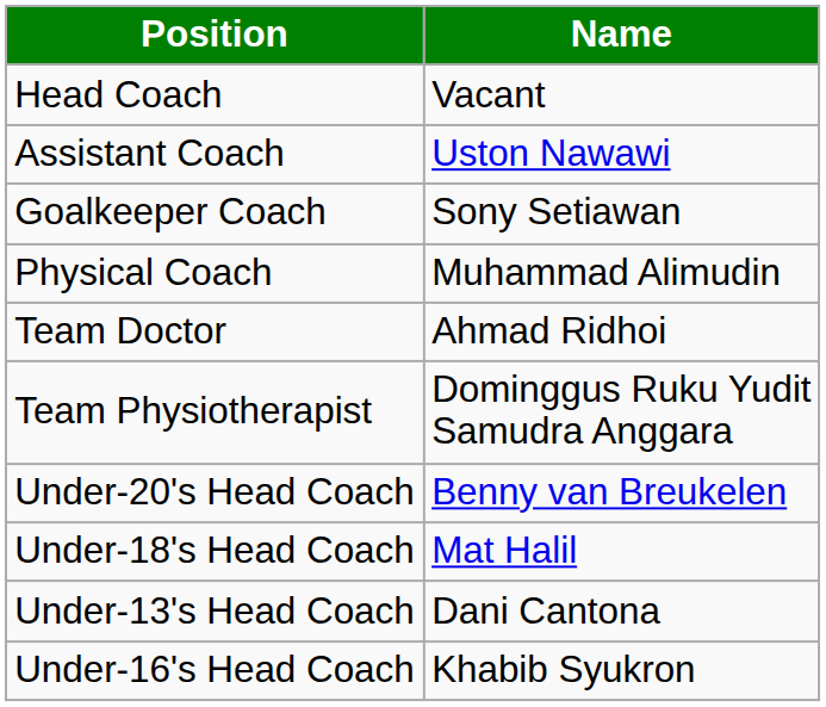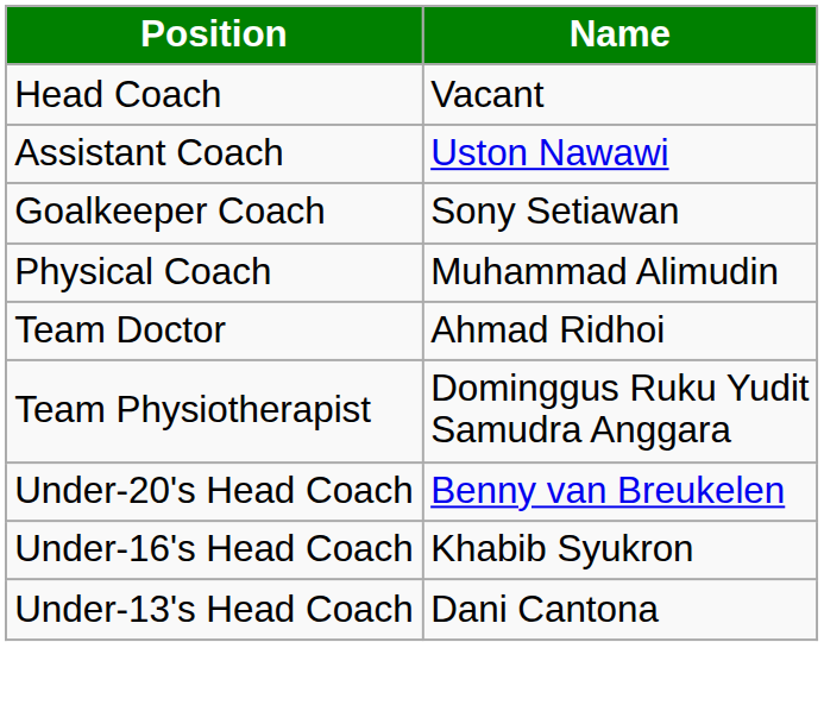- row: Under-18's Head Coach | Mat Halil
rows swapped: Under-16's Head Coach <-> Under-13's Head Coach
